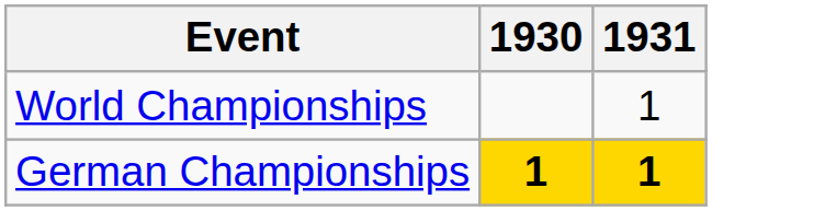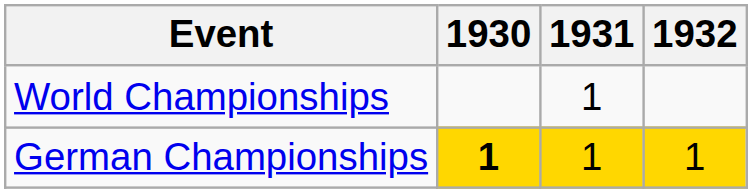+ column: 1932 | 1
German Championships | 1931: bold -> normal
